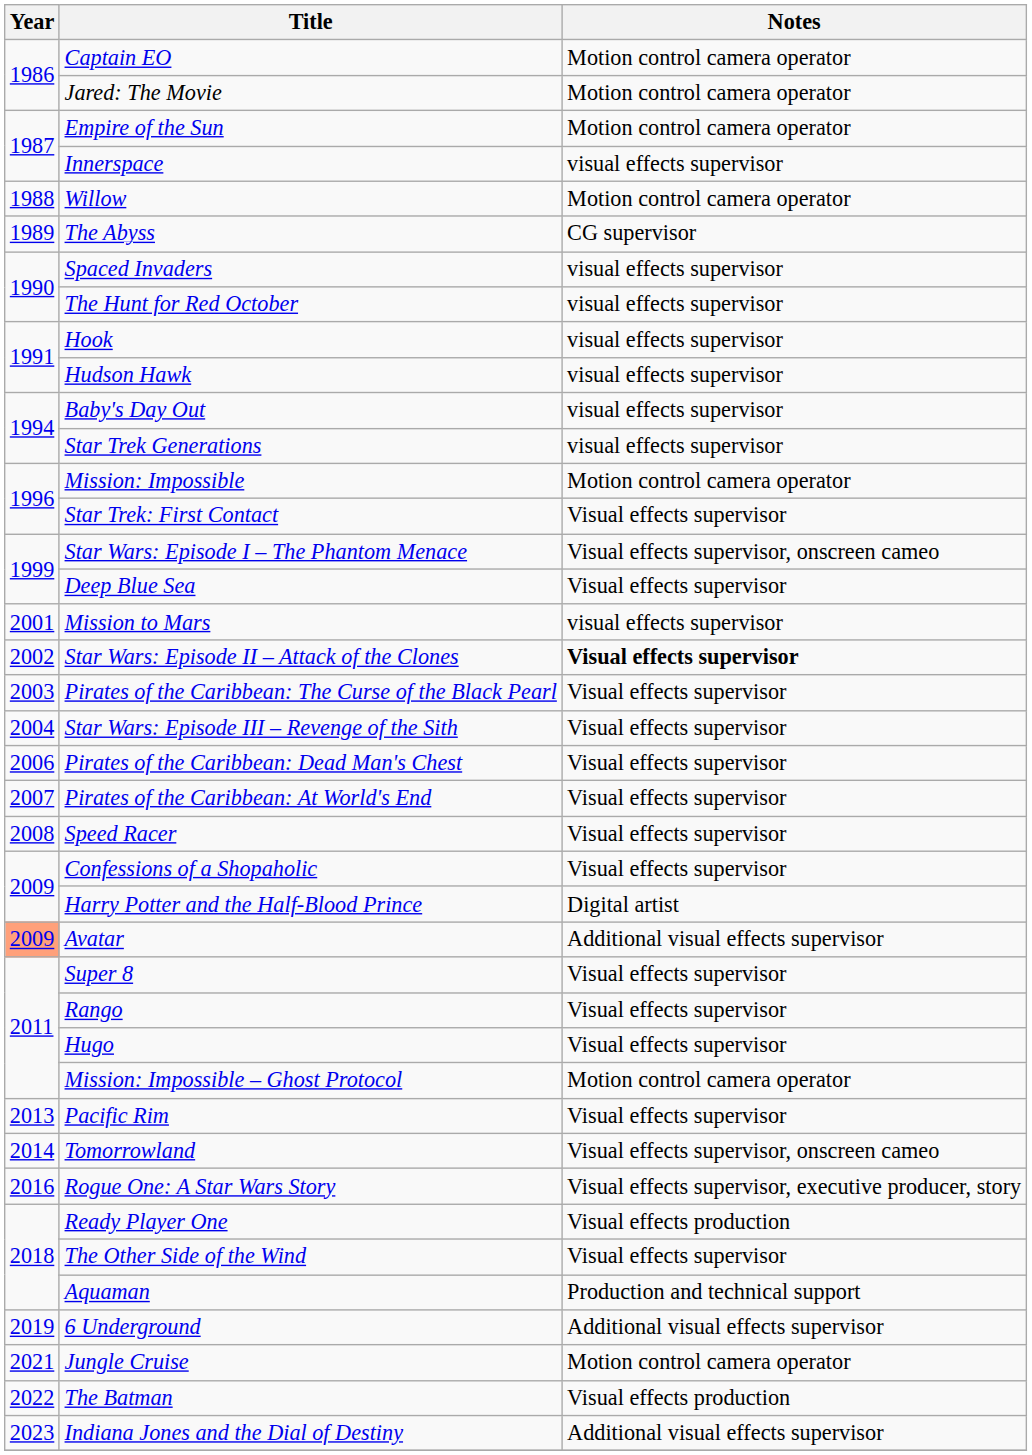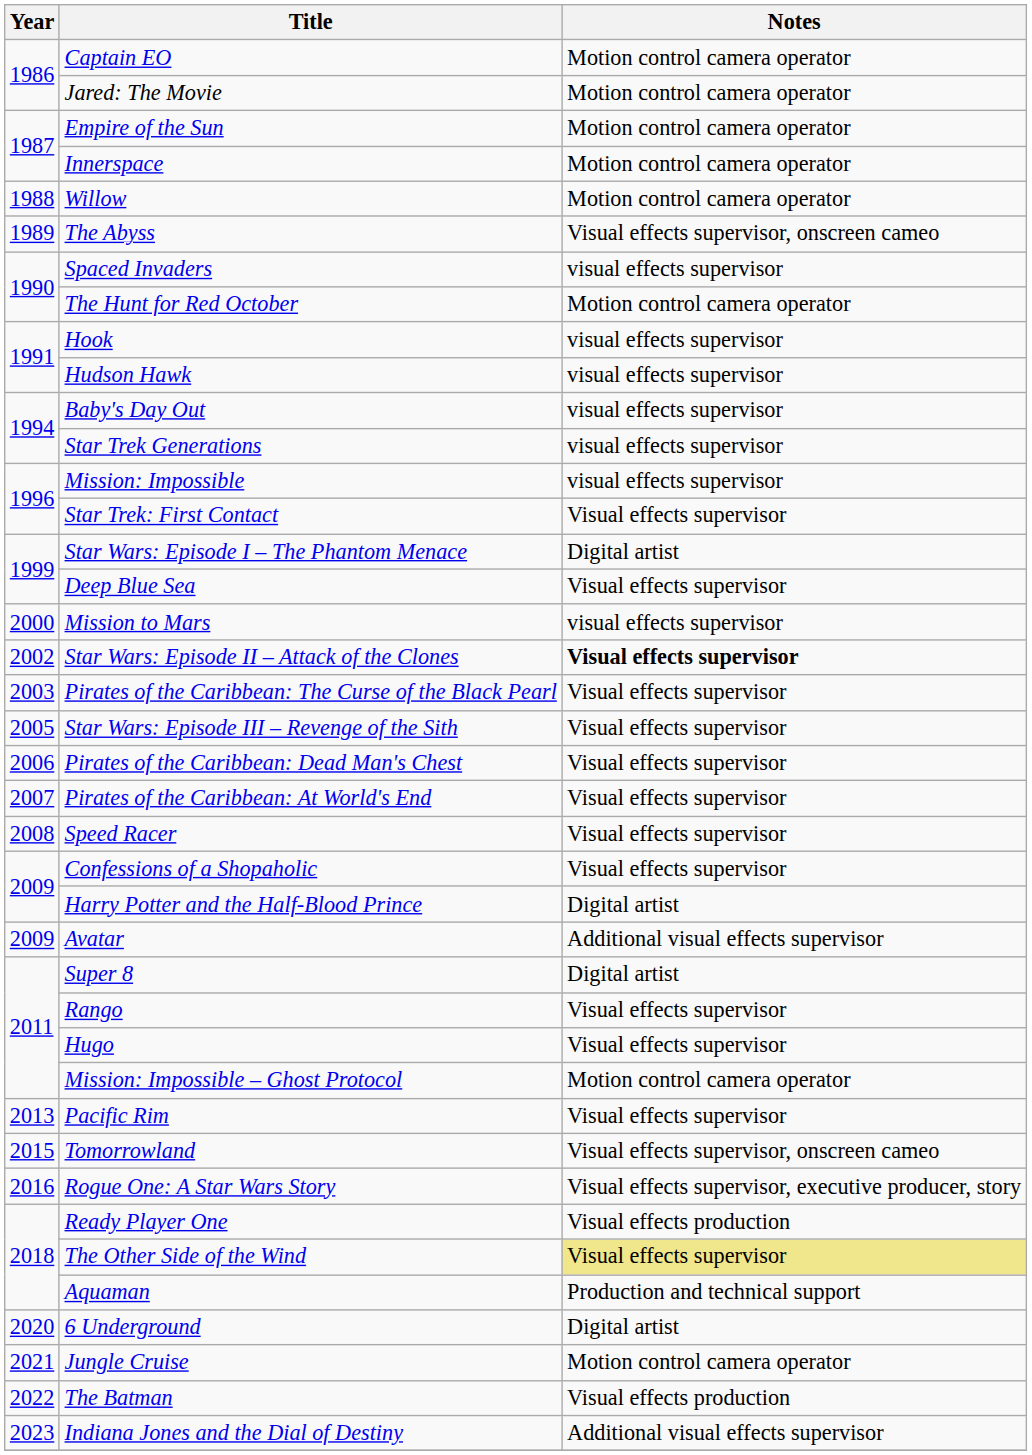Innerspace | Notes: visual effects supervisor -> Motion control camera operator
The Abyss | Notes: CG supervisor -> Visual effects supervisor, onscreen cameo
The Hunt for Red October | Notes: visual effects supervisor -> Motion control camera operator
Mission: Impossible | Notes: Motion control camera operator -> visual effects supervisor
Star Wars: Episode I – The Phantom Menace | Notes: Visual effects supervisor, onscreen cameo -> Digital artist
Mission to Mars | Year: 2001 -> 2000
Star Wars: Episode III – Revenge of the Sith | Year: 2004 -> 2005
Avatar | Year: lightsalmon background -> no background
Super 8 | Notes: Visual effects supervisor -> Digital artist
Tomorrowland | Year: 2014 -> 2015
The Other Side of the Wind | Notes: no background -> khaki background
6 Underground | Year: 2019 -> 2020
6 Underground | Notes: Additional visual effects supervisor -> Digital artist
